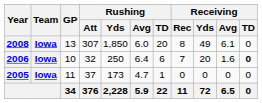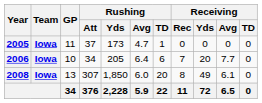rows swapped: 2005 <-> 2008
2006 | Rushing / Att: 32 -> 34
2006 | Rushing / Yds: 250 -> 205
2006 | Receiving / Avg: 1.6 -> 7.7
2006 | Receiving / TD: bold -> normal
